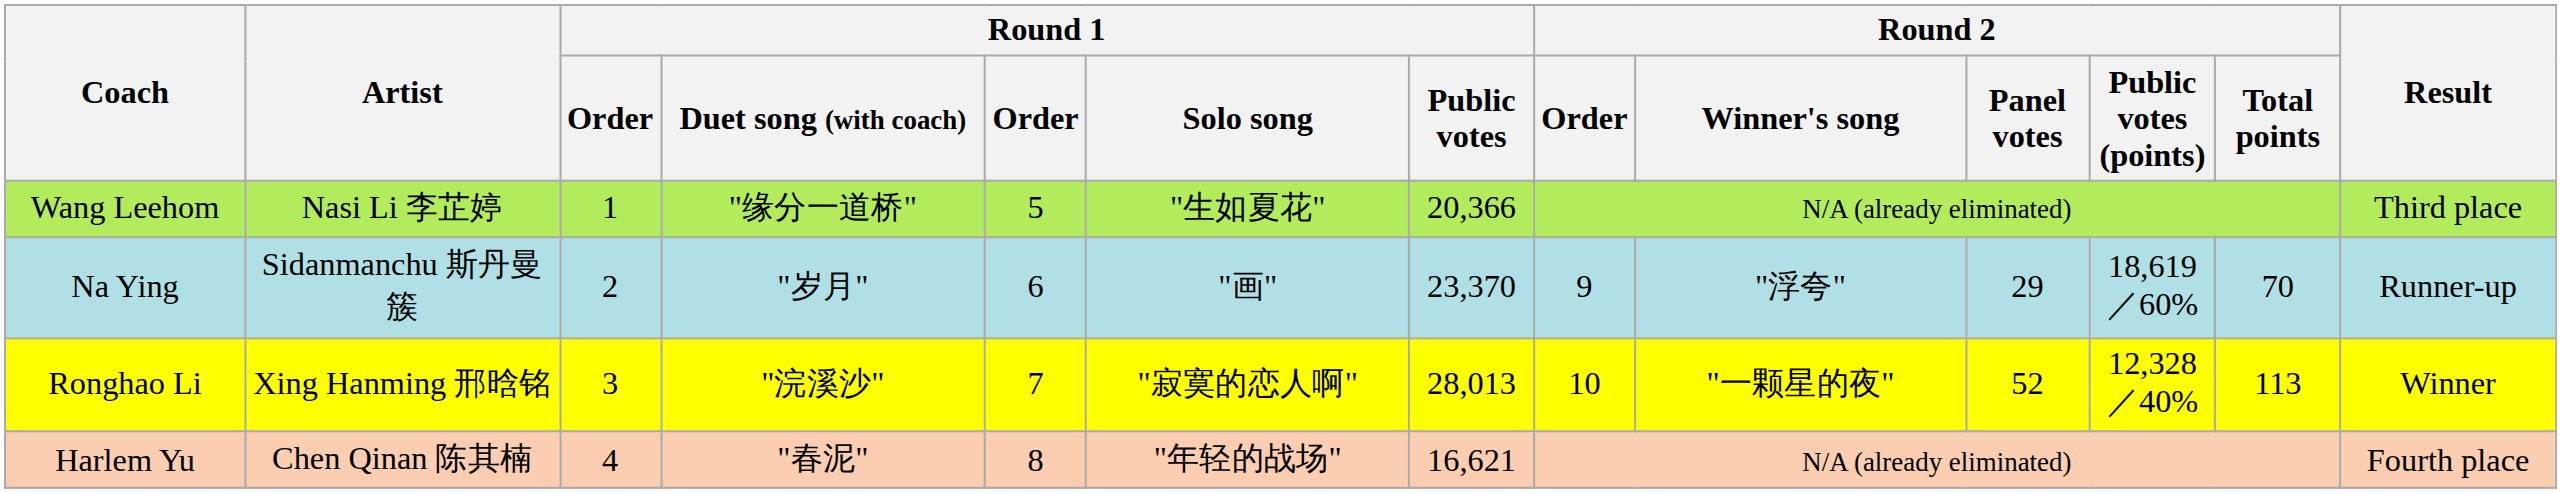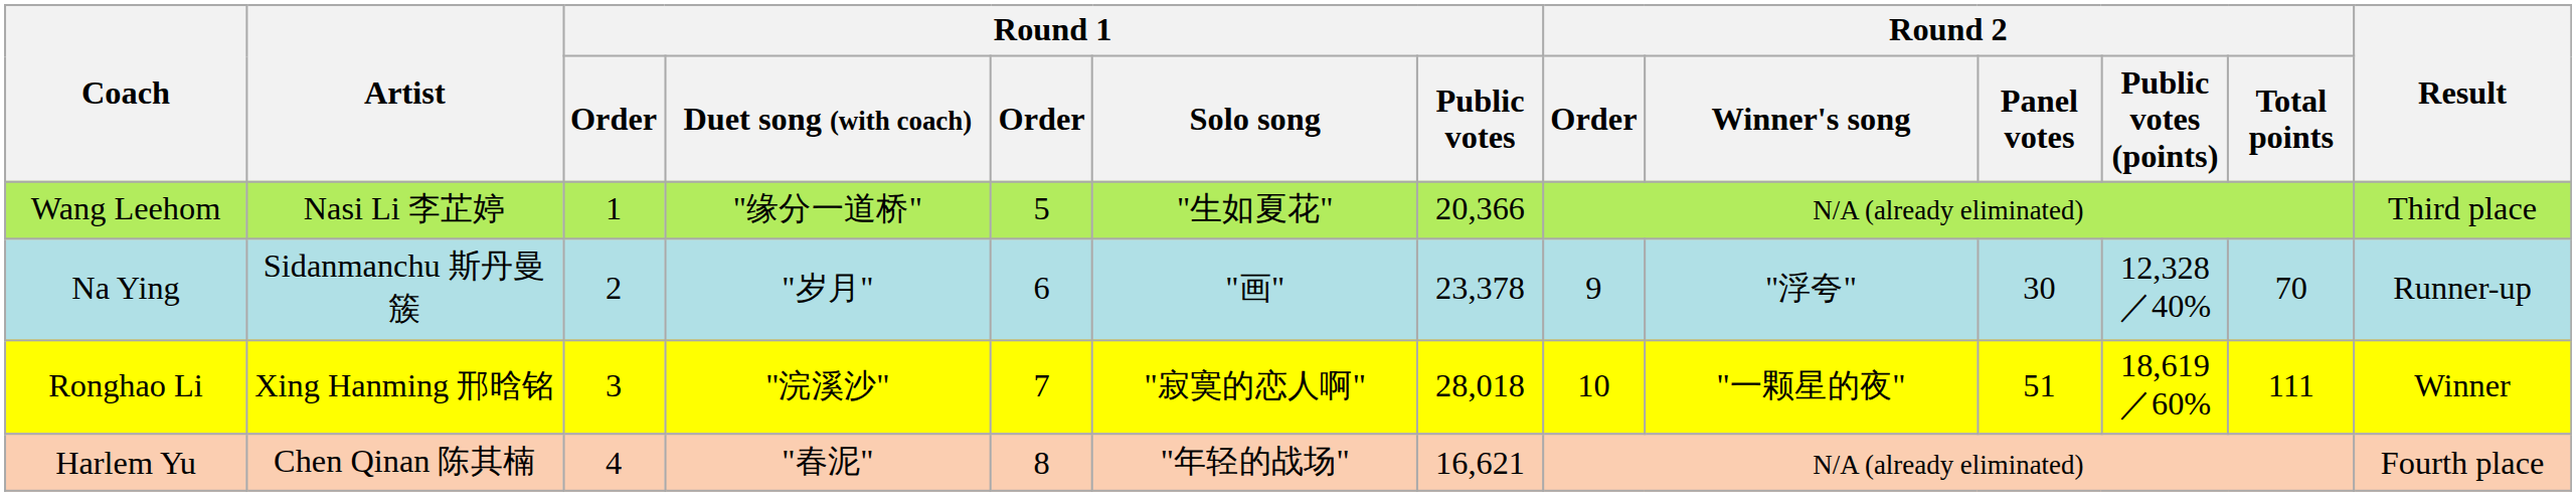Na Ying | Round 1 / Public votes: 23,370 -> 23,378
Na Ying | Round 2 / Panel votes: 29 -> 30
Na Ying | Round 2 / Public votes (points): 18,619／60% -> 12,328／40%
Ronghao Li | Round 1 / Public votes: 28,013 -> 28,018
Ronghao Li | Round 2 / Panel votes: 52 -> 51
Ronghao Li | Round 2 / Public votes (points): 12,328／40% -> 18,619／60%
Ronghao Li | Round 2 / Total points: 113 -> 111
